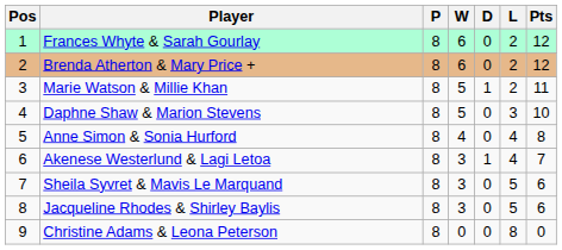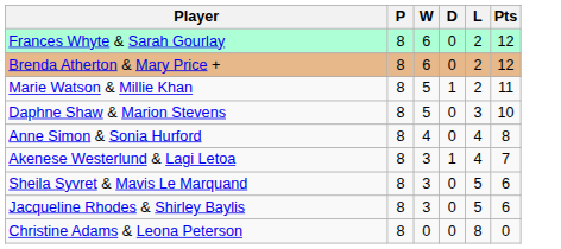- column: Pos | 1 | 2 | 3 | 4 | 5 | 6 | 7 | 8 | 9
